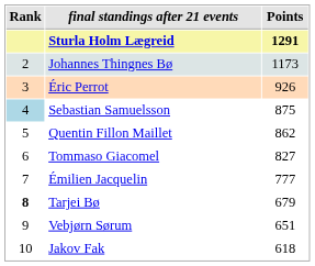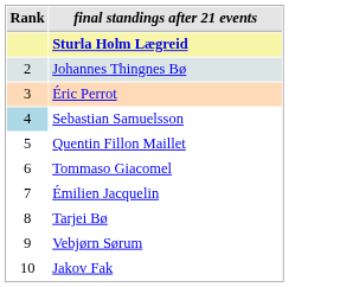- column: Points | 1291 | 1173 | 926 | 875 | 862 | 827 | 777 | 679 | 651 | 618
Tarjei Bø | Rank: bold -> normal
